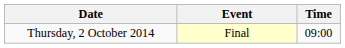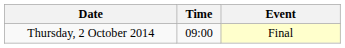columns swapped: Time <-> Event
